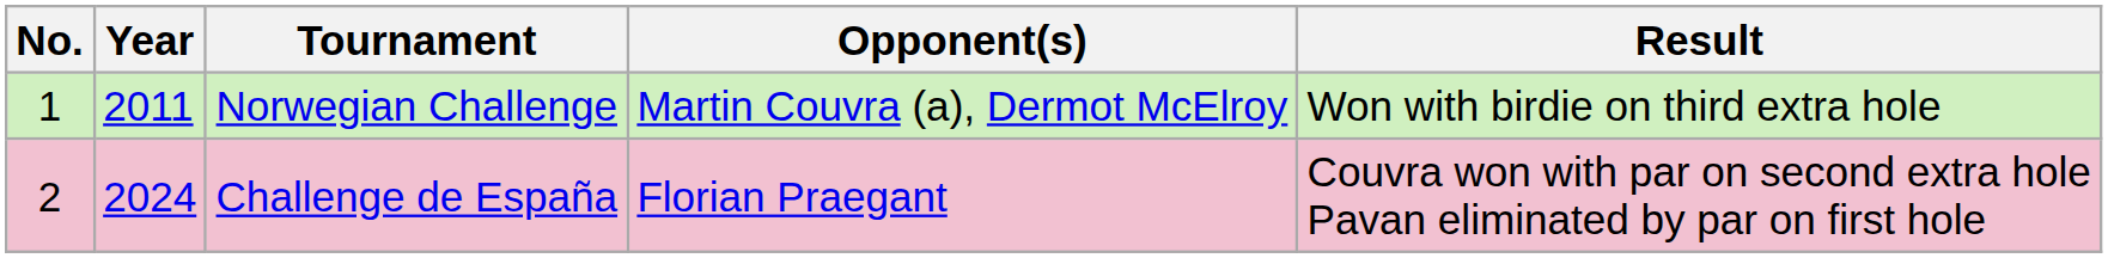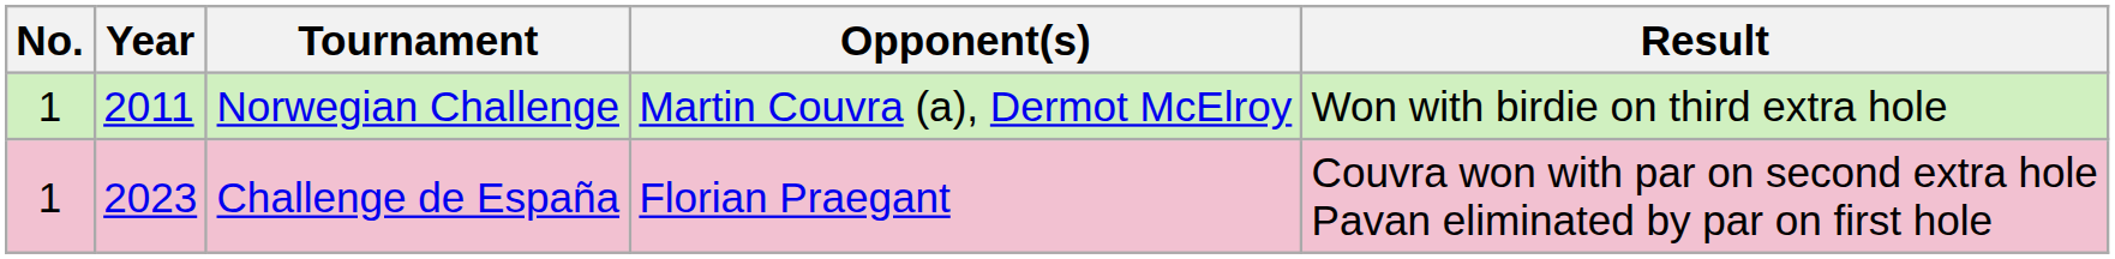Challenge de España | No.: 2 -> 1
Challenge de España | Year: 2024 -> 2023
